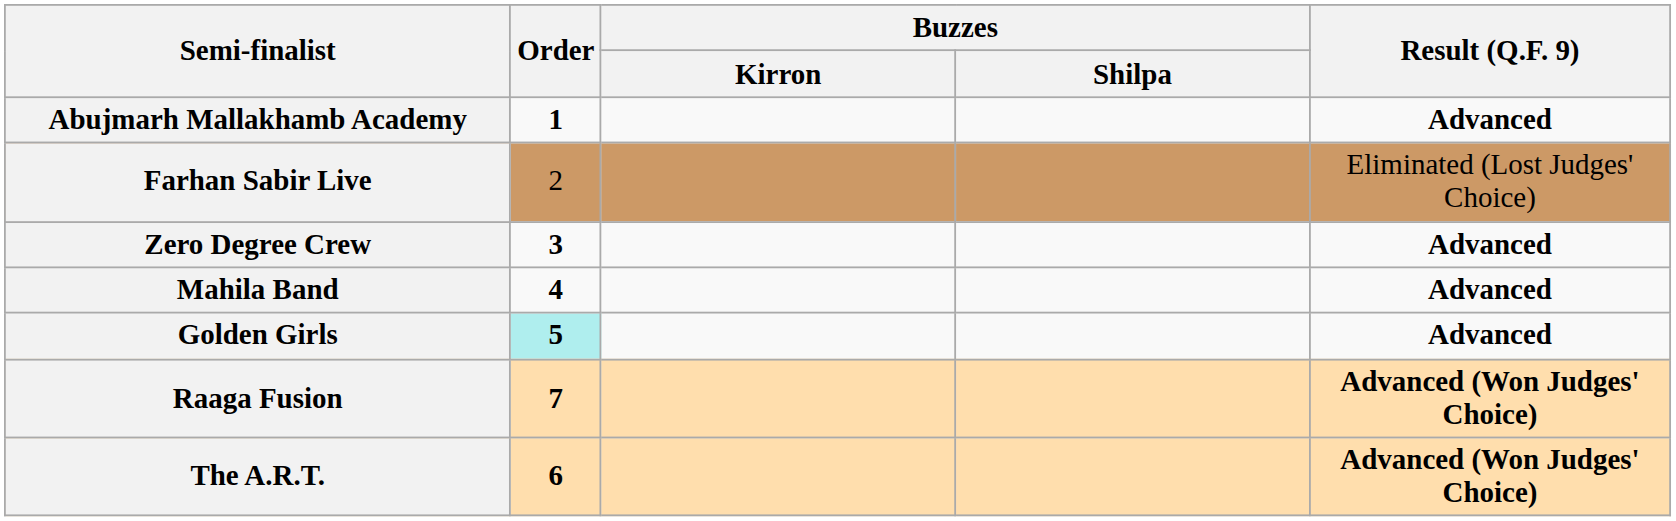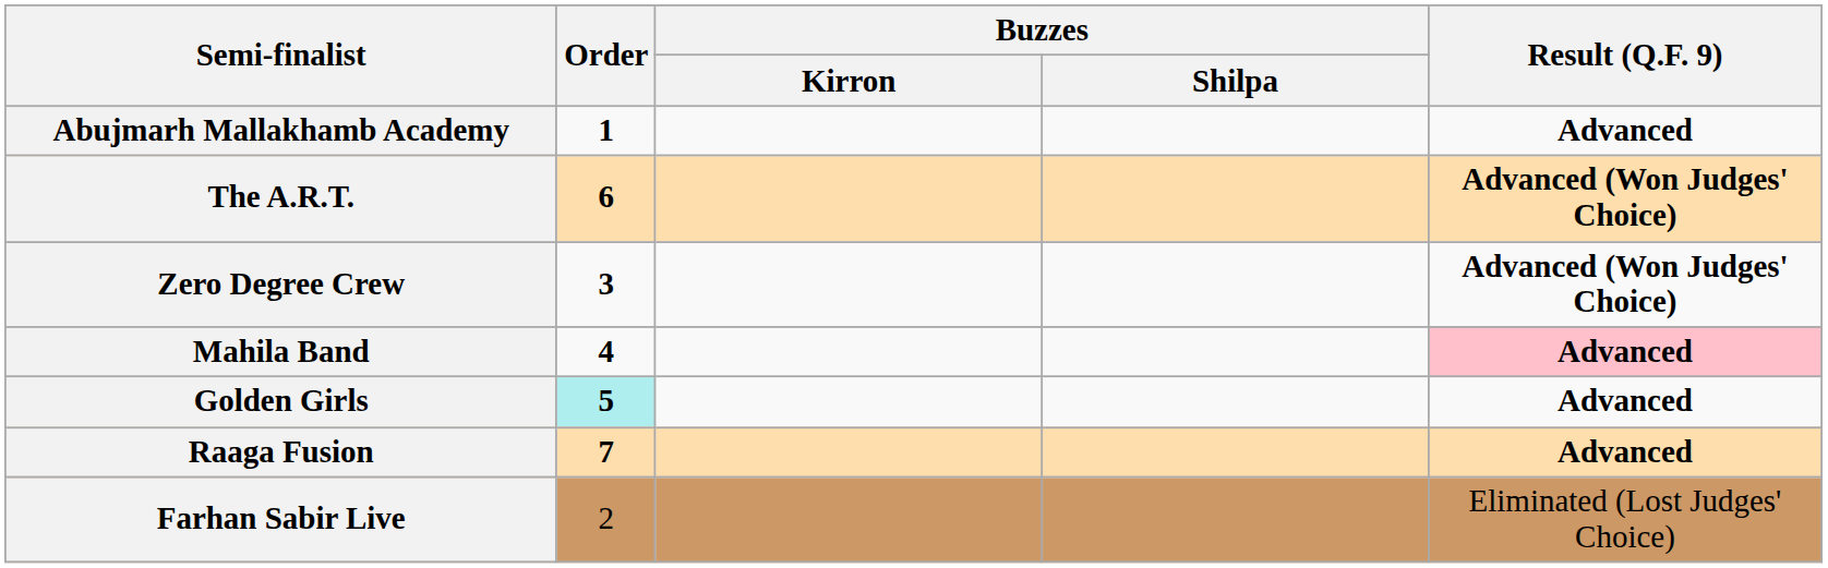rows swapped: Farhan Sabir Live <-> The A.R.T.
Zero Degree Crew | Result (Q.F. 9): Advanced -> Advanced (Won Judges' Choice)
Mahila Band | Result (Q.F. 9): no background -> pink background
Raaga Fusion | Result (Q.F. 9): Advanced (Won Judges' Choice) -> Advanced
